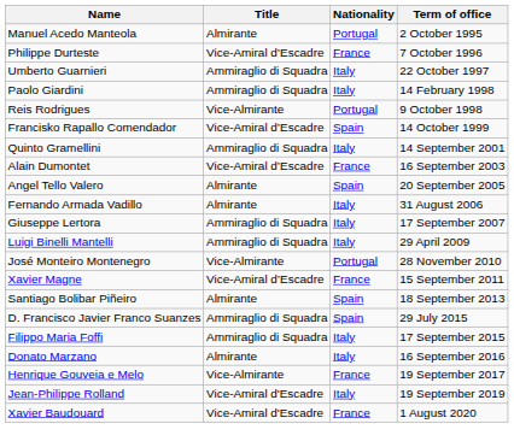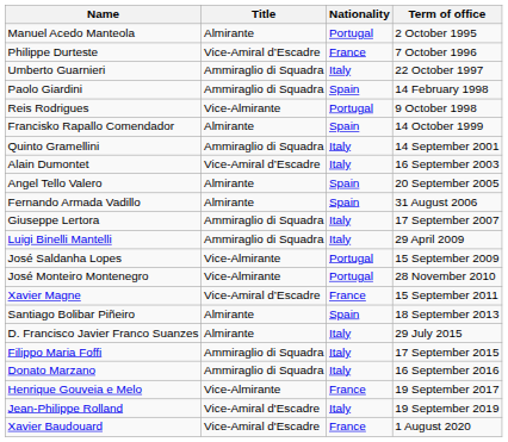Paolo Giardini | Nationality: Italy -> Spain
Francisko Rapallo Comendador | Title: Vice-Amiral d’Escadre -> Almirante
Alain Dumontet | Nationality: France -> Italy
Fernando Armada Vadillo | Nationality: Italy -> Spain
+ row: José Saldanha Lopes | Vice-Almirante | Portugal | 15 September 2009
D. Francisco Javier Franco Suanzes | Title: Ammiraglio di Squadra -> Almirante
D. Francisco Javier Franco Suanzes | Nationality: Spain -> Italy
Donato Marzano | Title: Almirante -> Ammiraglio di Squadra
